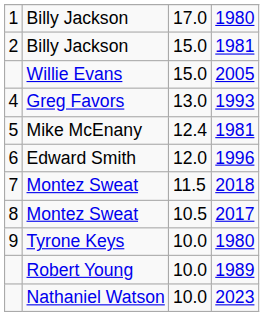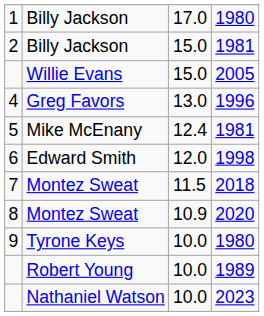4 | column 4: 1993 -> 1996
6 | column 4: 1996 -> 1998
8 | column 3: 10.5 -> 10.9
8 | column 4: 2017 -> 2020
